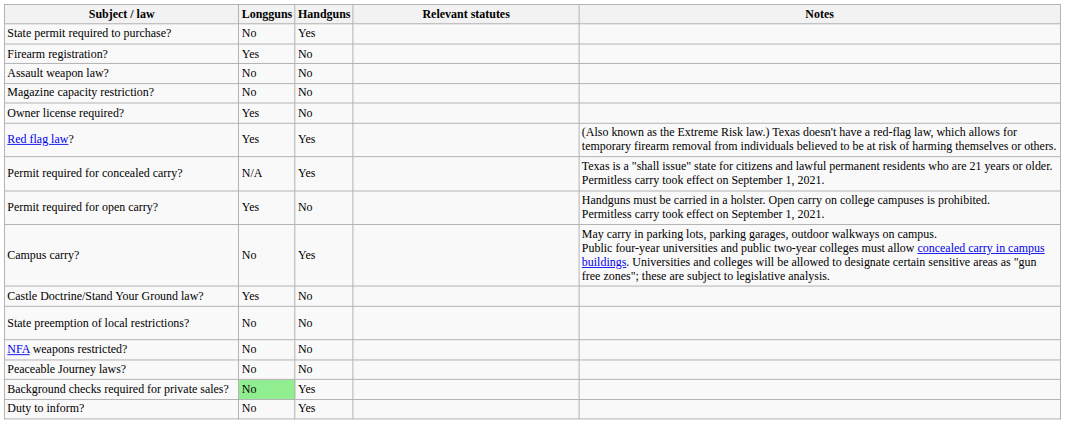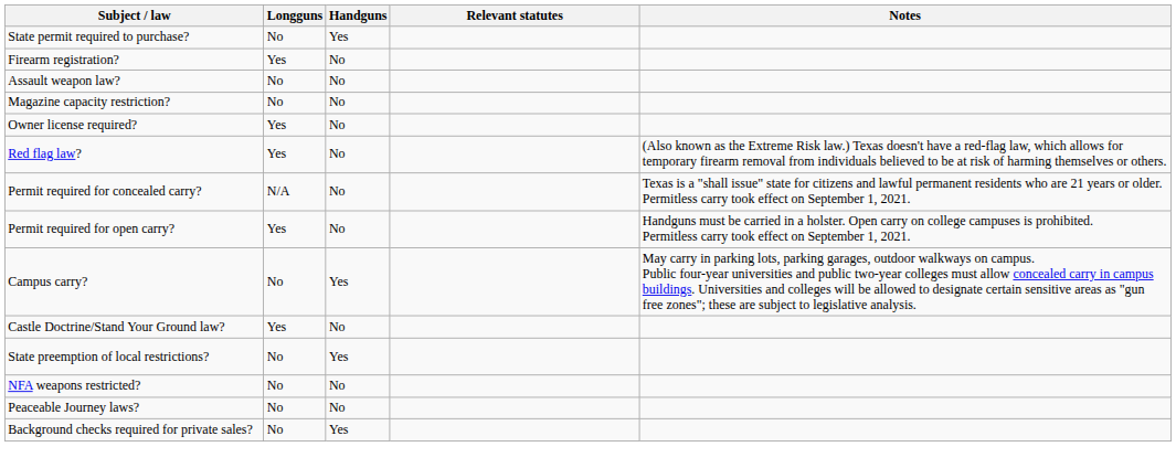Red flag law? | Handguns: Yes -> No
Permit required for concealed carry? | Handguns: Yes -> No
State preemption of local restrictions? | Handguns: No -> Yes
Background checks required for private sales? | Longguns: lightgreen background -> no background
- row: Duty to inform? | No | Yes
